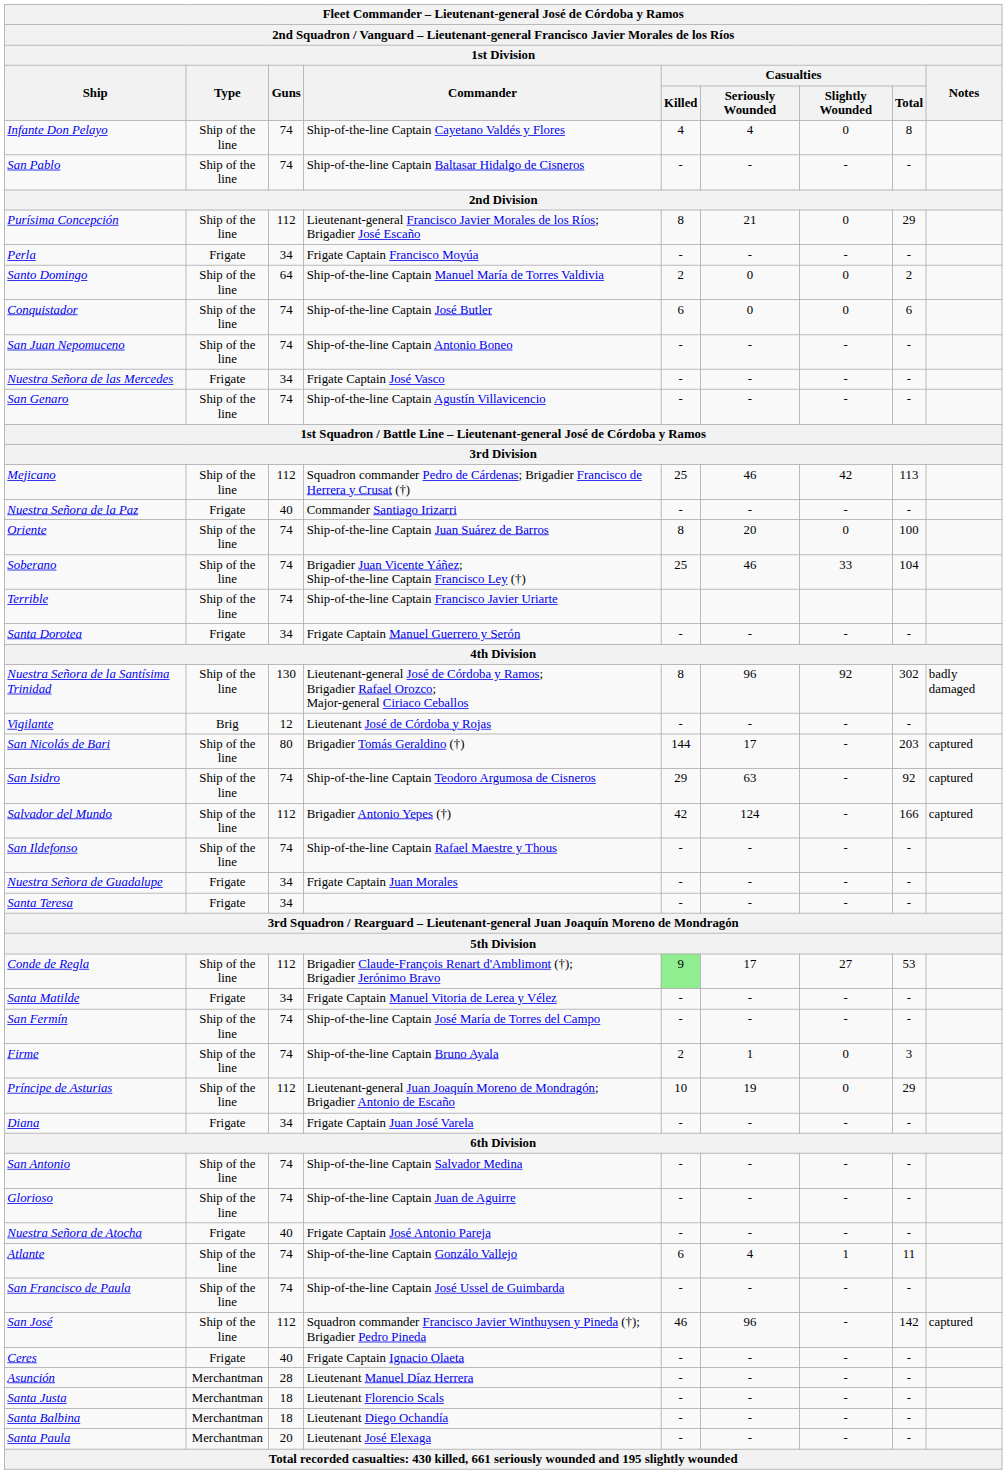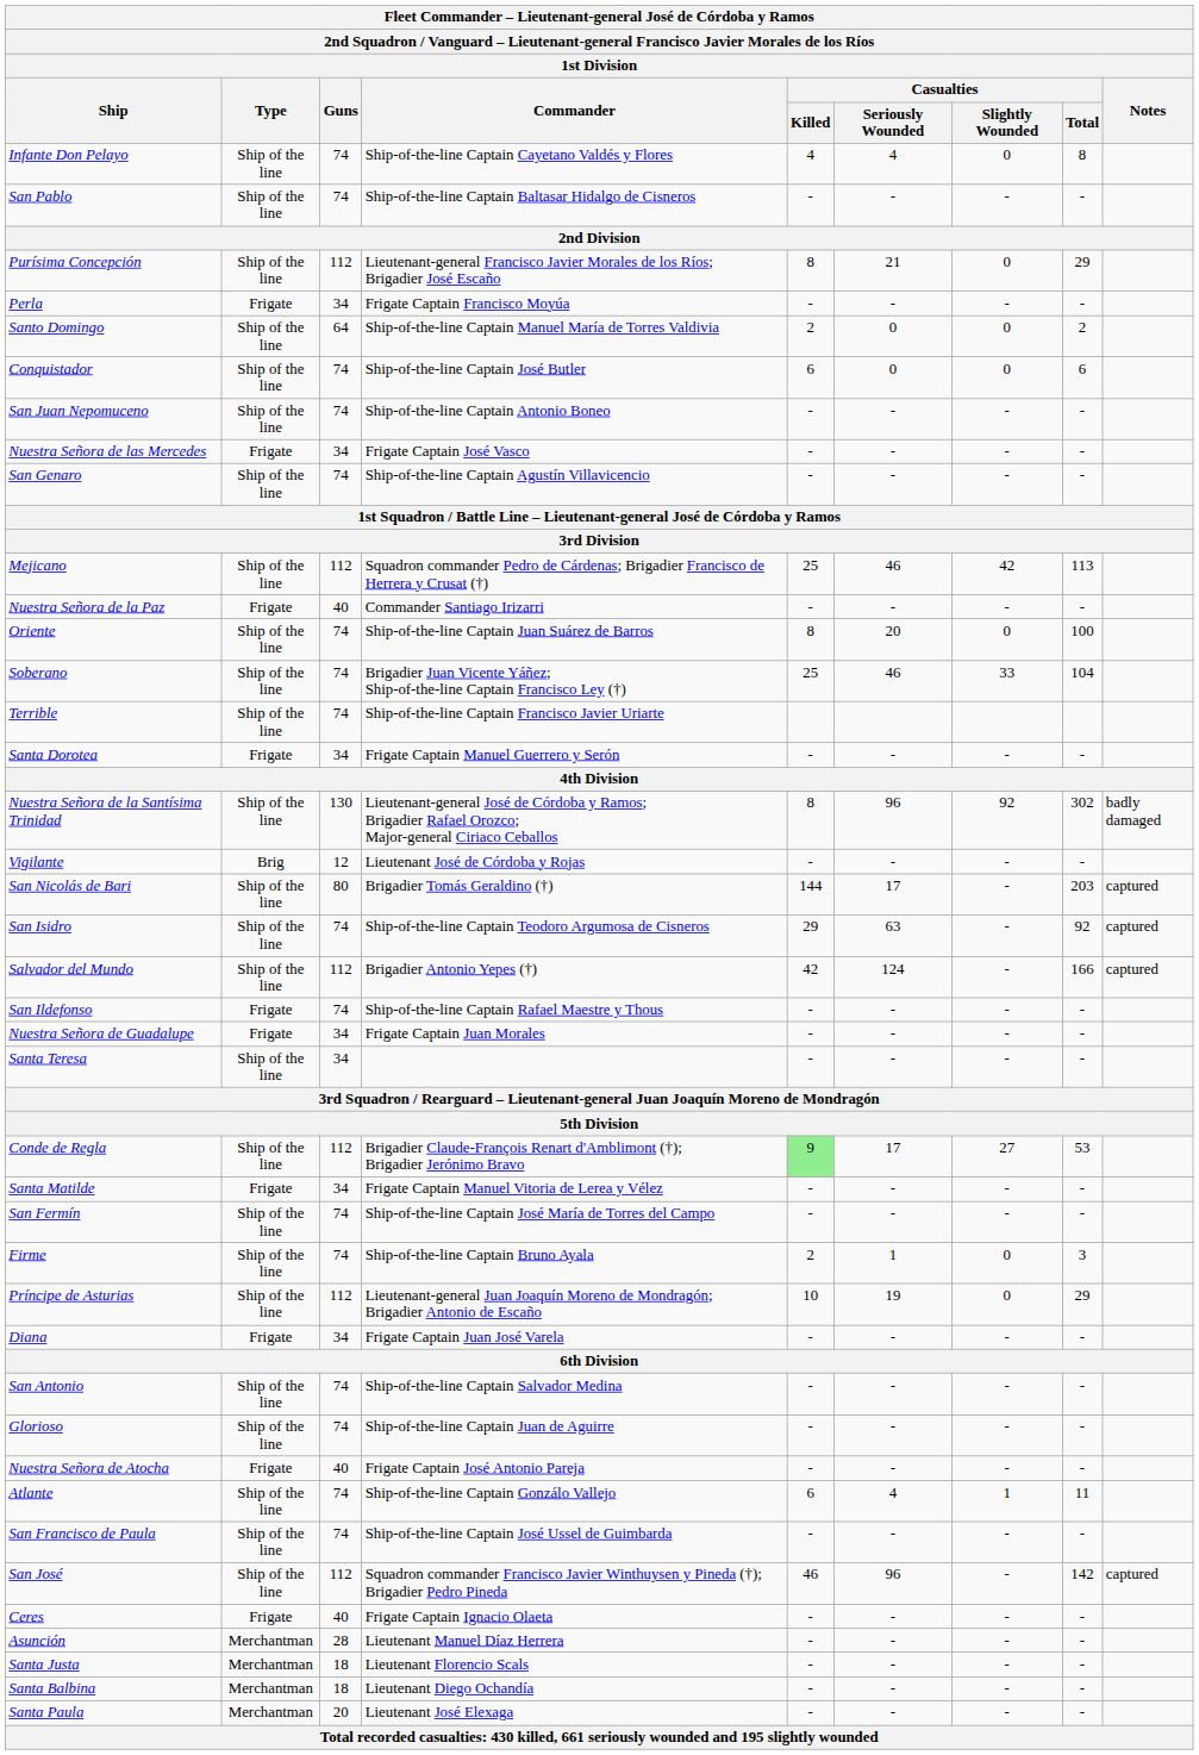San Ildefonso | Type: Ship of the line -> Frigate
Santa Teresa | Type: Frigate -> Ship of the line
